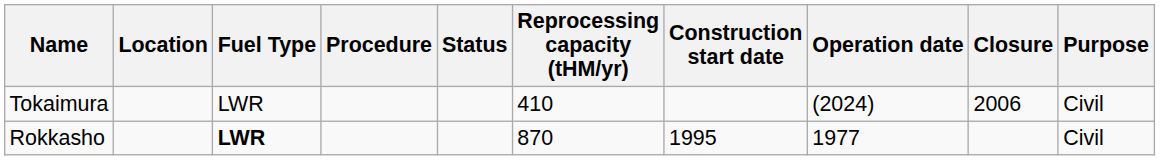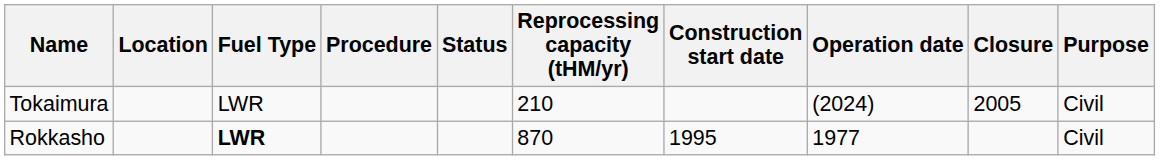Tokaimura | Reprocessing capacity (tHM/yr): 410 -> 210
Tokaimura | Closure: 2006 -> 2005
